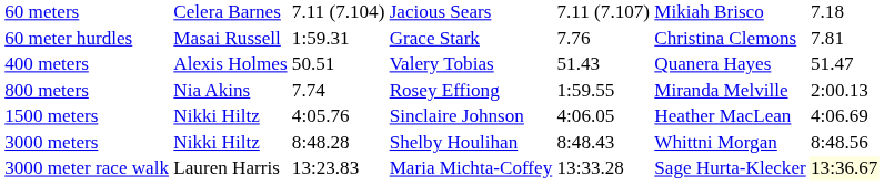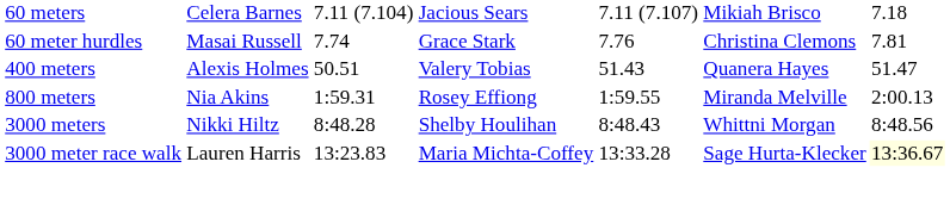60 meter hurdles | column 3: 1:59.31 -> 7.74
800 meters | column 3: 7.74 -> 1:59.31
- row: 1500 meters | Nikki Hiltz | 4:05.76 | Sinclaire Johnson | 4:06.05 | Heather MacLean | 4:06.69
